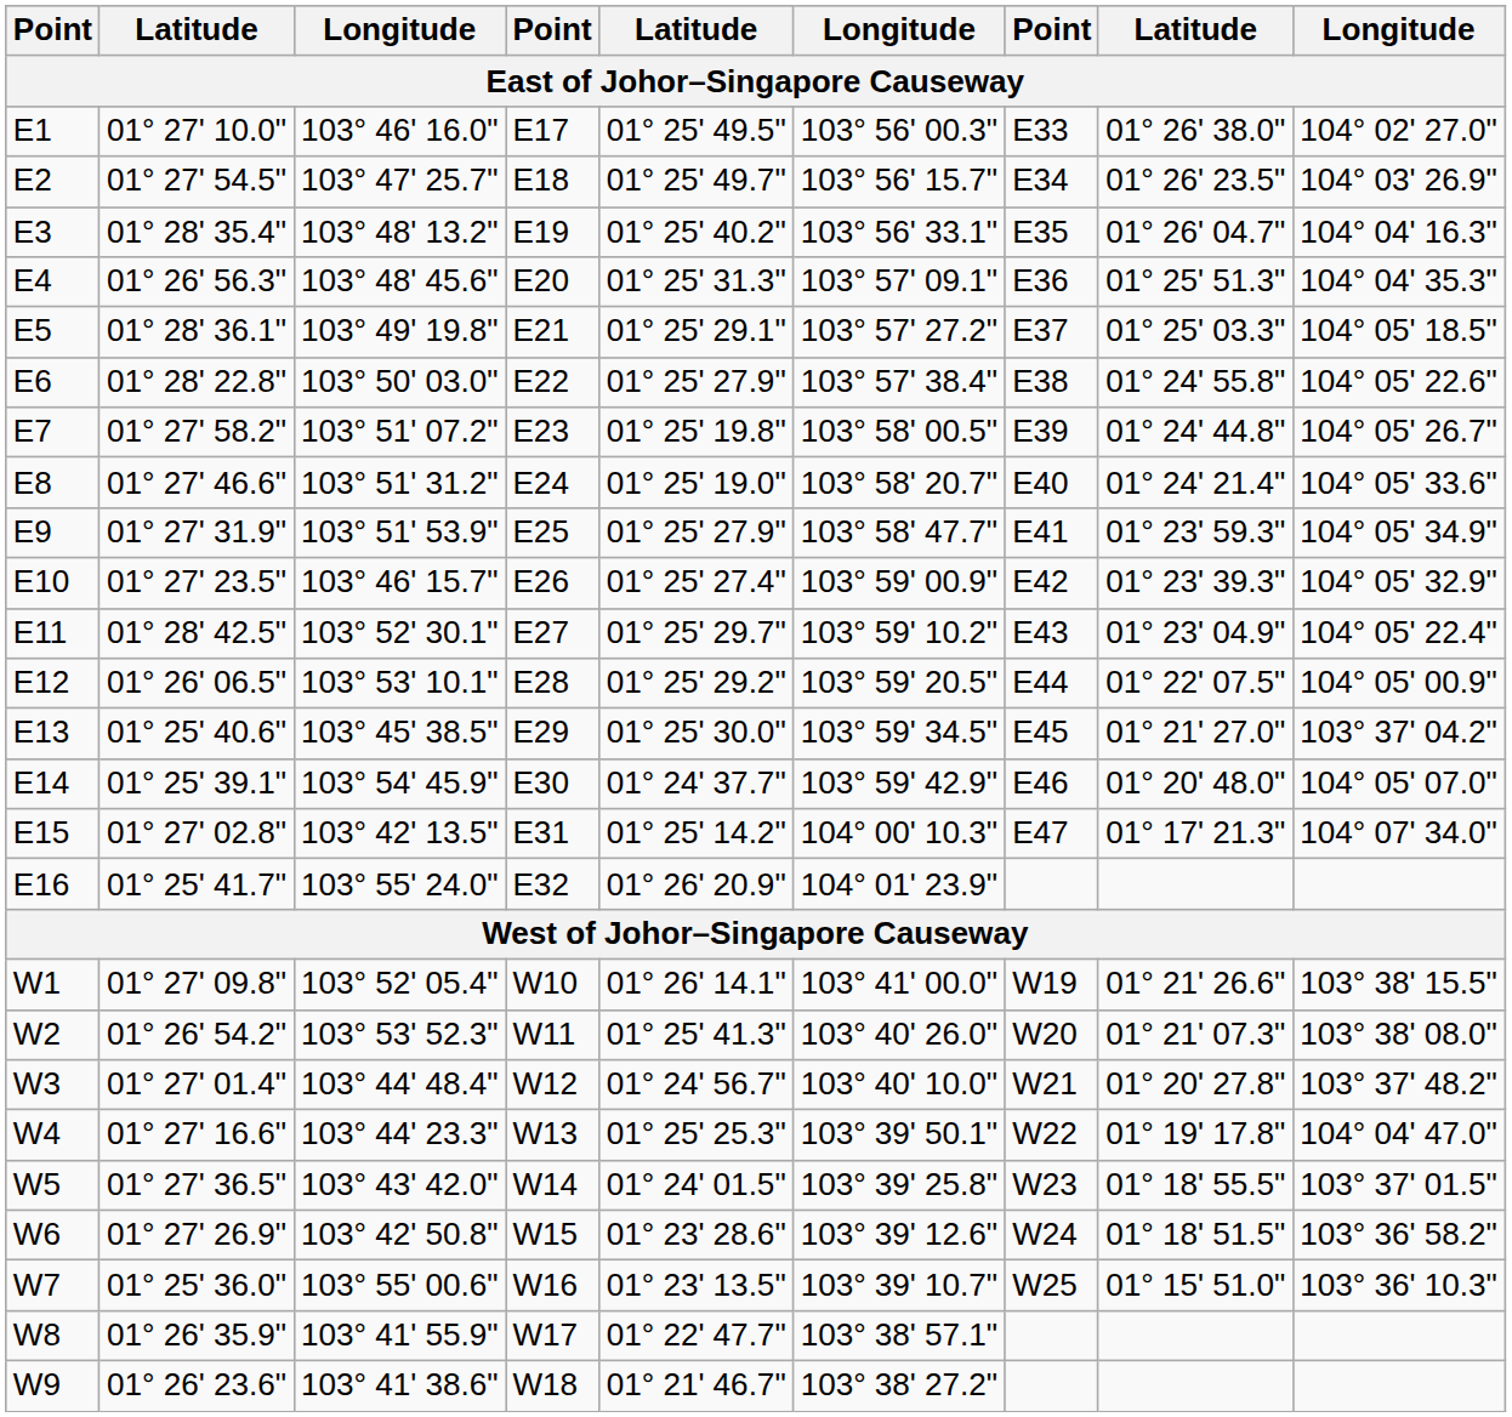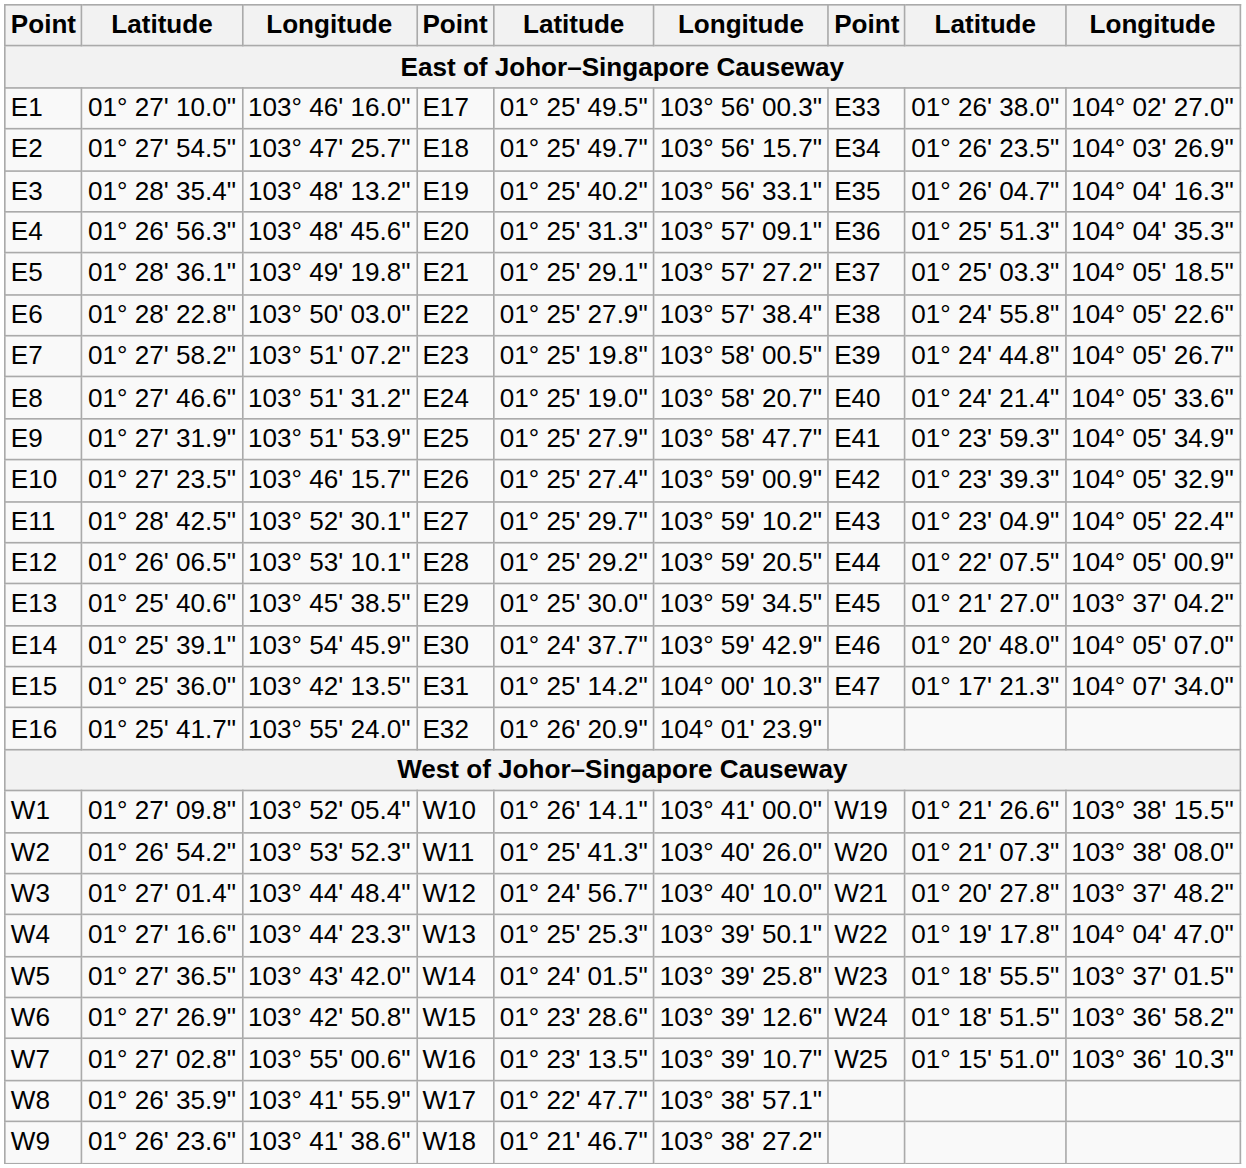E15 | column 2: 01° 27' 02.8" -> 01° 25' 36.0"
W7 | column 2: 01° 25' 36.0" -> 01° 27' 02.8"
